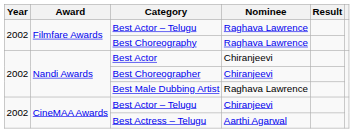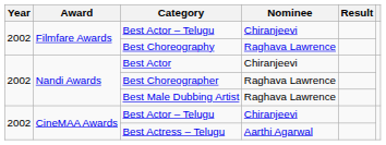Filmfare Awards / Best Actor – Telugu | Nominee: Raghava Lawrence -> Chiranjeevi
Best Choreographer | Nominee: Chiranjeevi -> Raghava Lawrence
